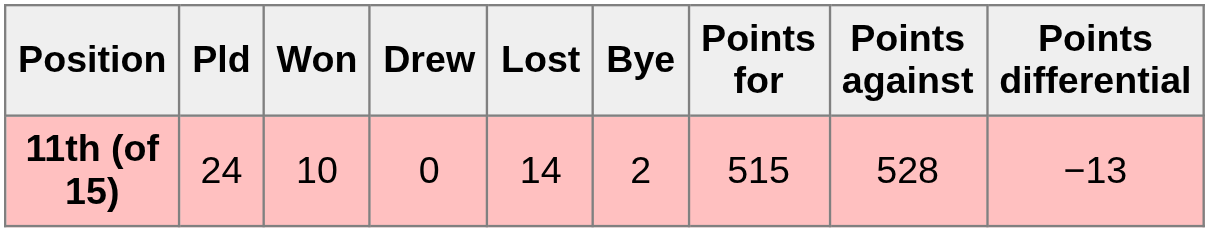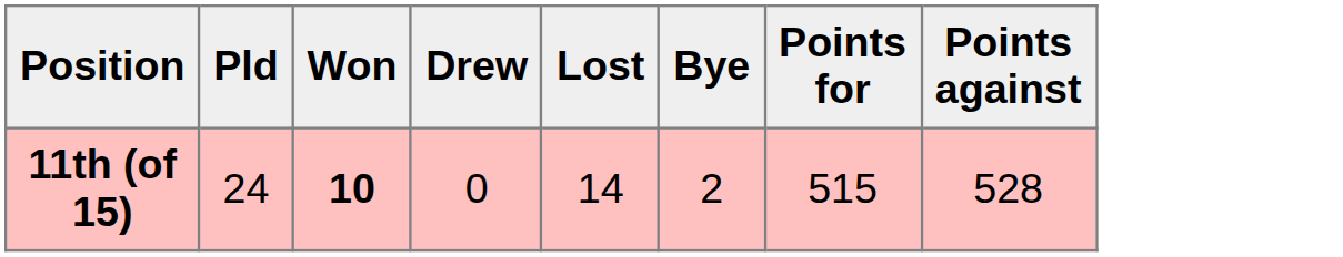- column: Points differential | −13
11th (of 15) | Won: normal -> bold
